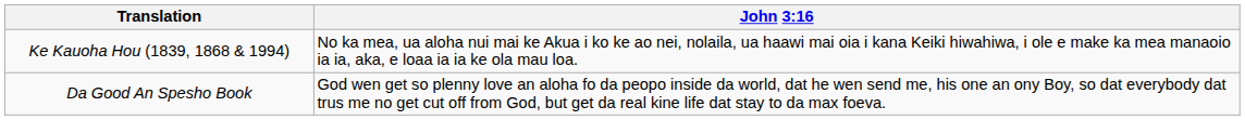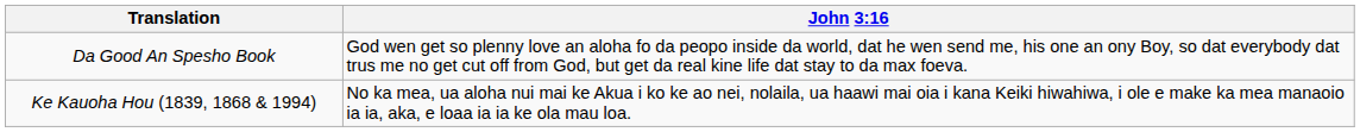rows swapped: Ke Kauoha Hou (1839, 1868 & 1994) <-> Da Good An Spesho Book
